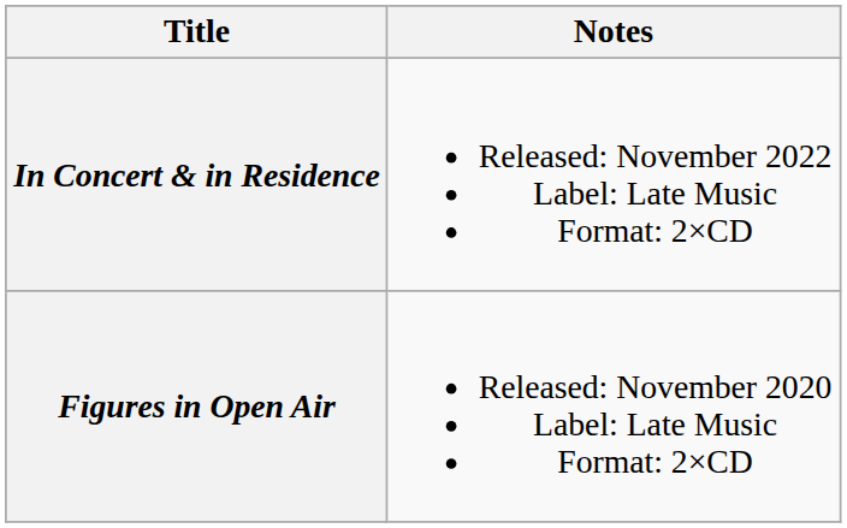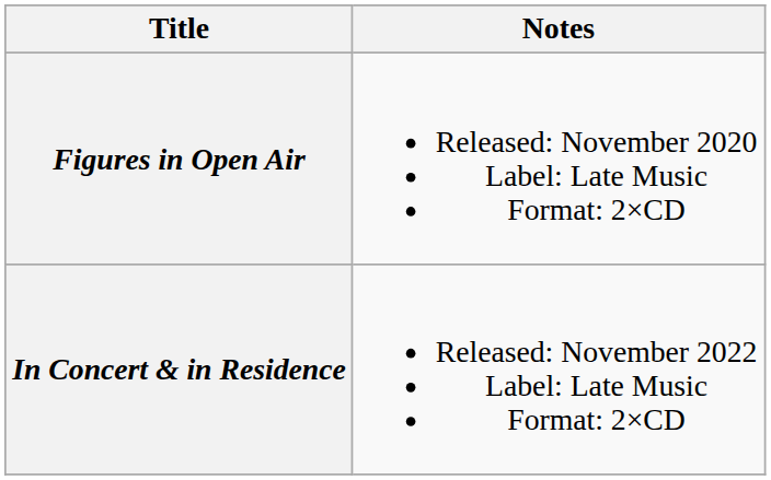rows swapped: Figures in Open Air <-> In Concert & in Residence
